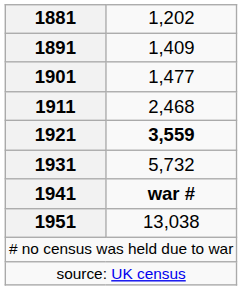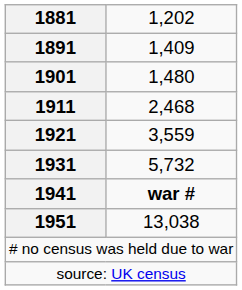1901 | column 2: 1,477 -> 1,480
1921 | column 2: bold -> normal
